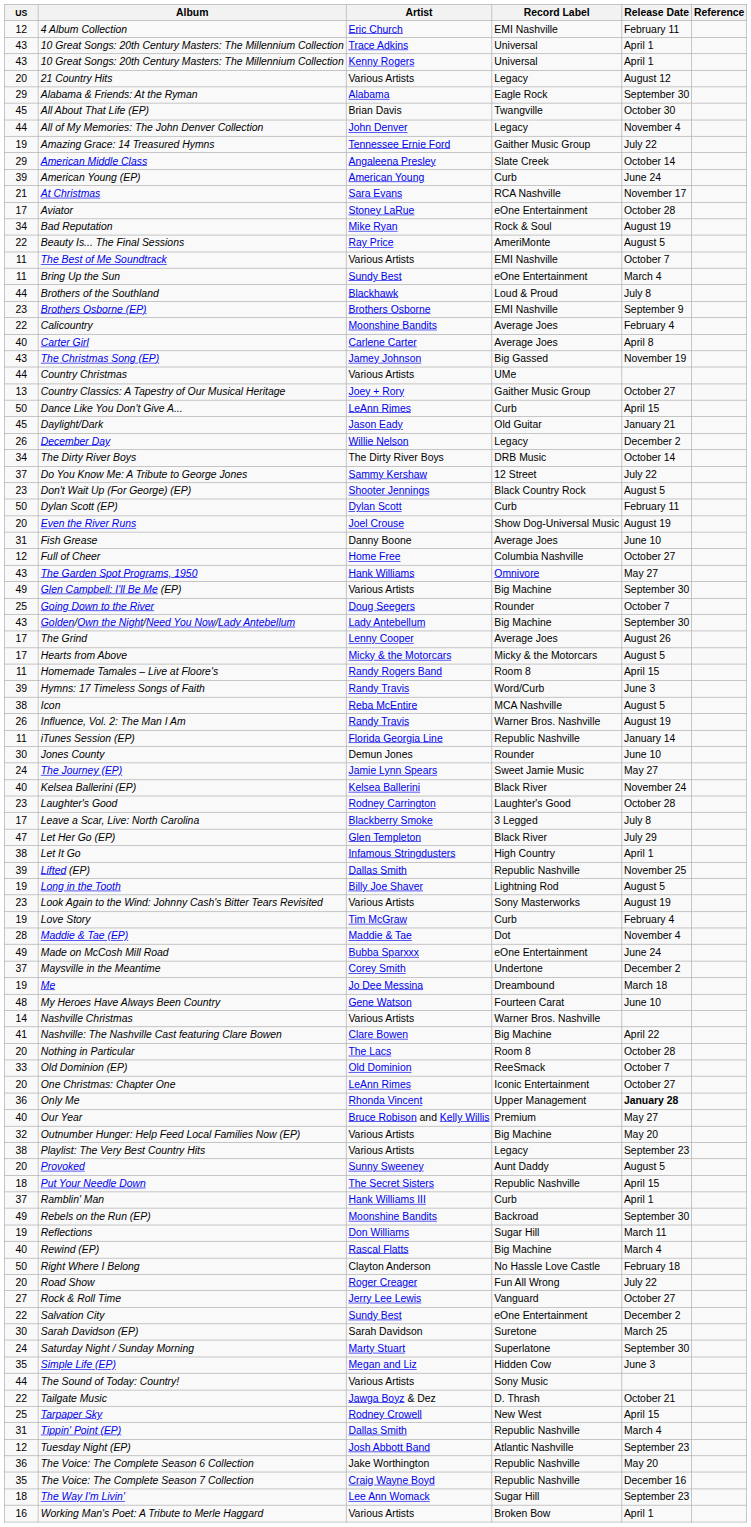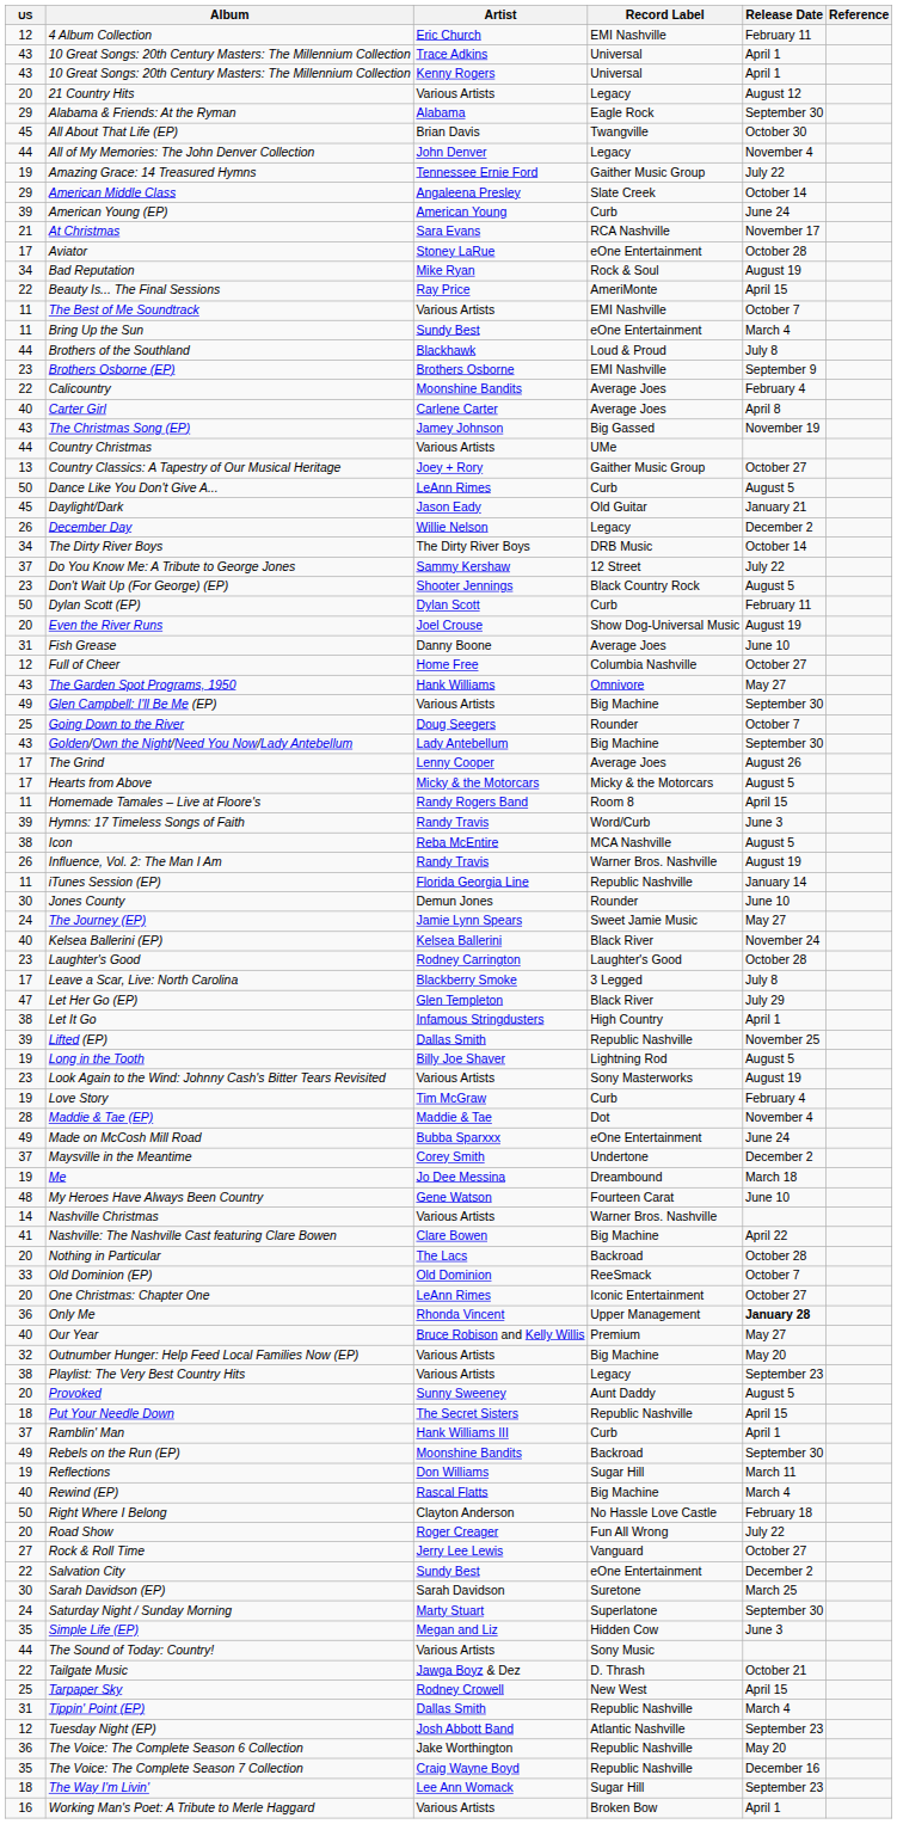Beauty Is... The Final Sessions | Release Date: August 5 -> April 15
Dance Like You Don't Give A... | Release Date: April 15 -> August 5
Nothing in Particular | Record Label: Room 8 -> Backroad
